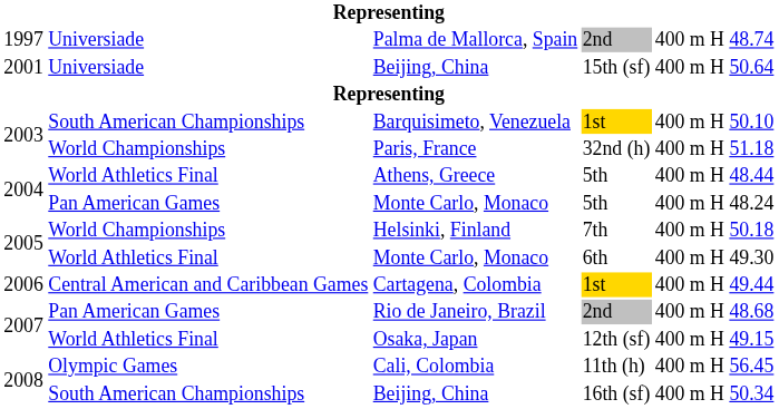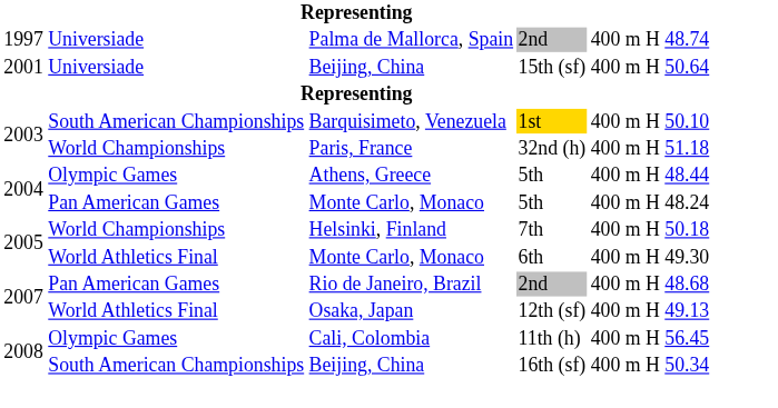Athens, Greece | column 2: World Athletics Final -> Olympic Games
- row: 2006 | Central American and Caribbean Games | Cartagena, Colombia | 1st | 400 m H | 49.44
Osaka, Japan | column 6: 49.15 -> 49.13
